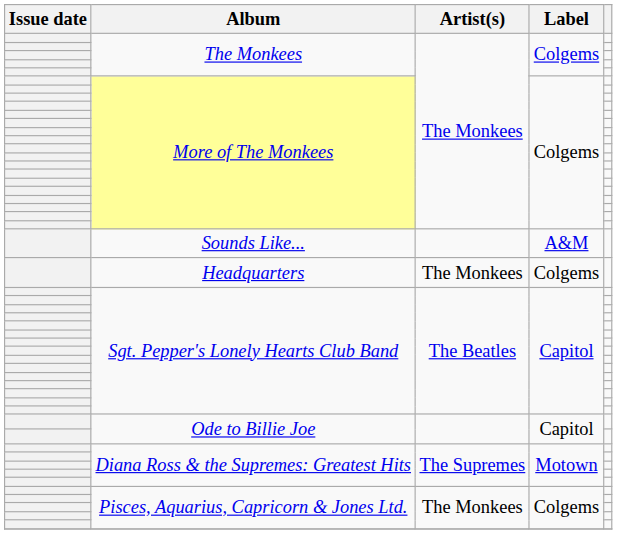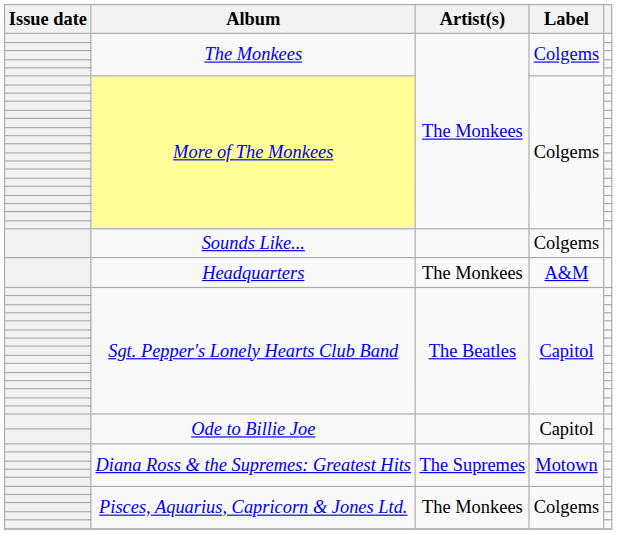Sounds Like... | Label: A&M -> Colgems
Headquarters | Label: Colgems -> A&M
